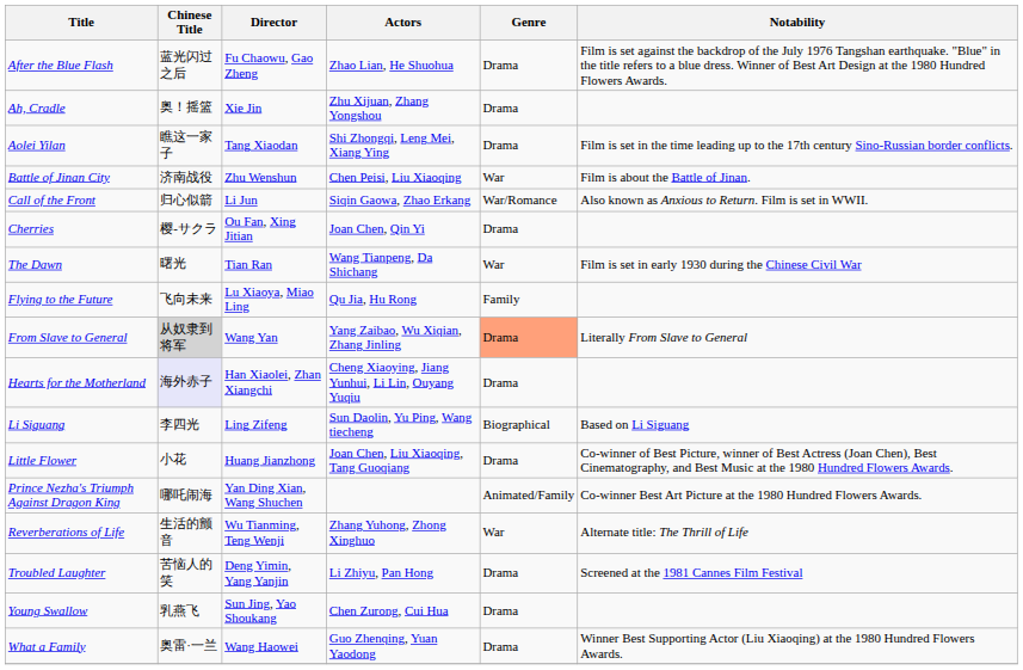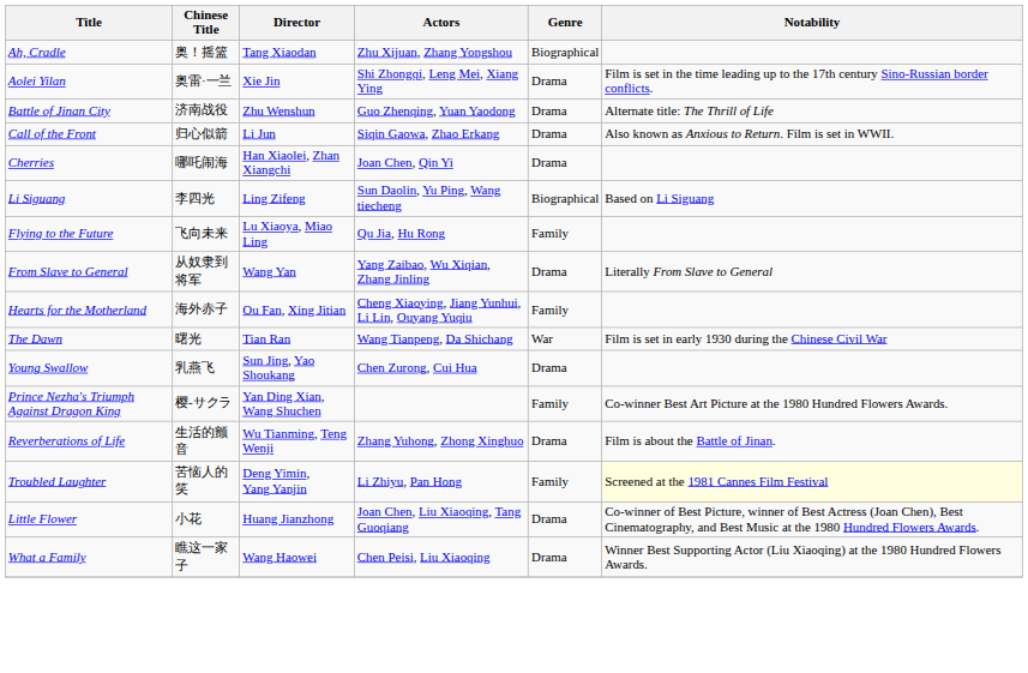- row: After the Blue Flash | 蓝光闪过之后 | Fu Chaowu, Gao Zheng | Zhao Lian, He Shuohua | Drama | Film is set against the backdrop of the July 1976 Tangshan earthquake. "Blue" in the title refers to a blue dress. Winner of Best Art Design at the 1980 Hundred Flowers Awards.
Ah, Cradle | Director: Xie Jin -> Tang Xiaodan
Ah, Cradle | Genre: Drama -> Biographical
Aolei Yilan | Chinese Title: 瞧这一家子 -> 奥雷·一兰
Aolei Yilan | Director: Tang Xiaodan -> Xie Jin
Battle of Jinan City | Actors: Chen Peisi, Liu Xiaoqing -> Guo Zhenqing, Yuan Yaodong
Battle of Jinan City | Genre: War -> Drama
Battle of Jinan City | Notability: Film is about the Battle of Jinan. -> Alternate title: The Thrill of Life
Call of the Front | Genre: War/Romance -> Drama
Cherries | Chinese Title: 樱-サクラ -> 哪吒闹海
Cherries | Director: Ou Fan, Xing Jitian -> Han Xiaolei, Zhan Xiangchi
rows swapped: The Dawn <-> Li Siguang
From Slave to General | Chinese Title: lightgrey background -> no background
From Slave to General | Genre: lightsalmon background -> no background
Hearts for the Motherland | Chinese Title: lavender background -> no background
Hearts for the Motherland | Director: Han Xiaolei, Zhan Xiangchi -> Ou Fan, Xing Jitian
Hearts for the Motherland | Genre: Drama -> Family
rows swapped: Little Flower <-> Young Swallow
Prince Nezha's Triumph Against Dragon King | Chinese Title: 哪吒闹海 -> 樱-サクラ
Prince Nezha's Triumph Against Dragon King | Genre: Animated/Family -> Family
Reverberations of Life | Genre: War -> Drama
Reverberations of Life | Notability: Alternate title: The Thrill of Life -> Film is about the Battle of Jinan.
Troubled Laughter | Genre: Drama -> Family
Troubled Laughter | Notability: no background -> lightyellow background
What a Family | Chinese Title: 奥雷·一兰 -> 瞧这一家子
What a Family | Actors: Guo Zhenqing, Yuan Yaodong -> Chen Peisi, Liu Xiaoqing
